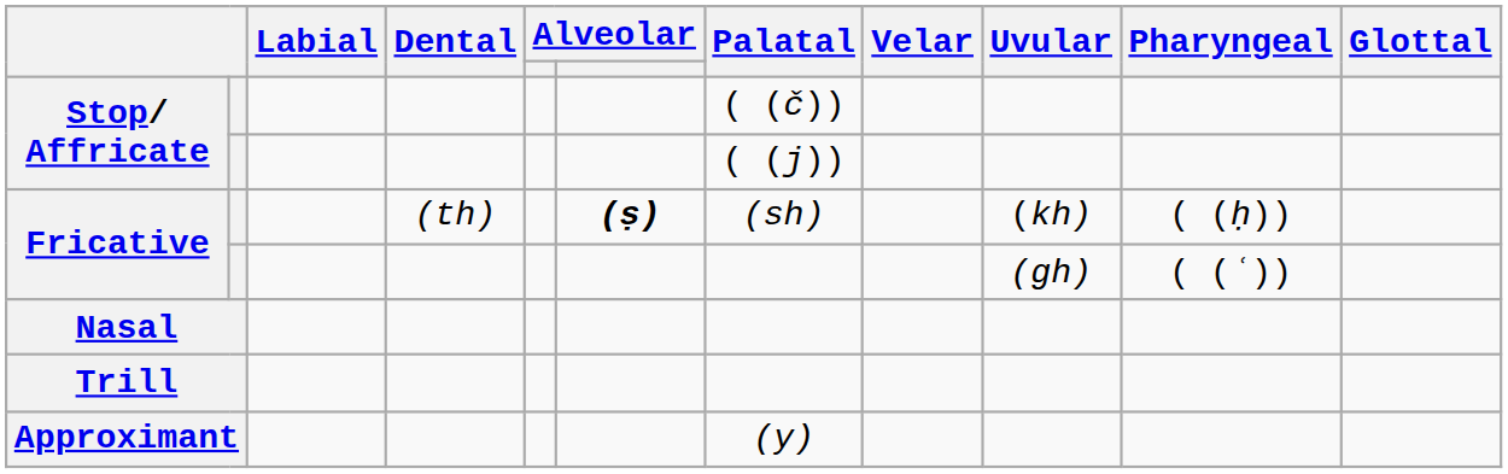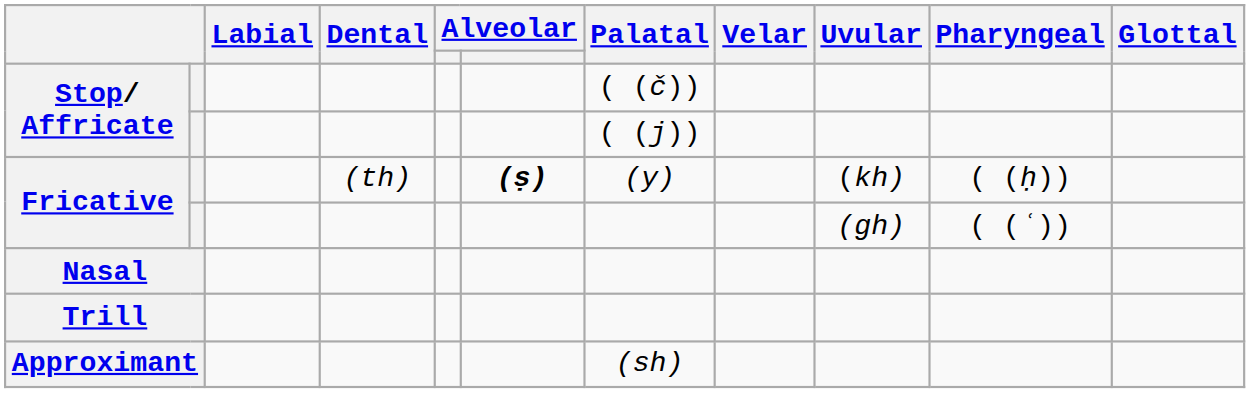Fricative / (th) | Palatal: (sh) -> (y)
Approximant | Palatal: (y) -> (sh)
